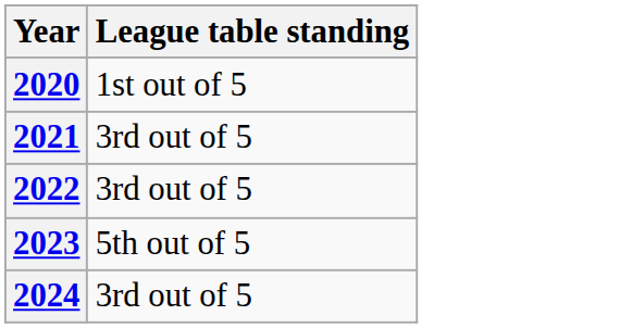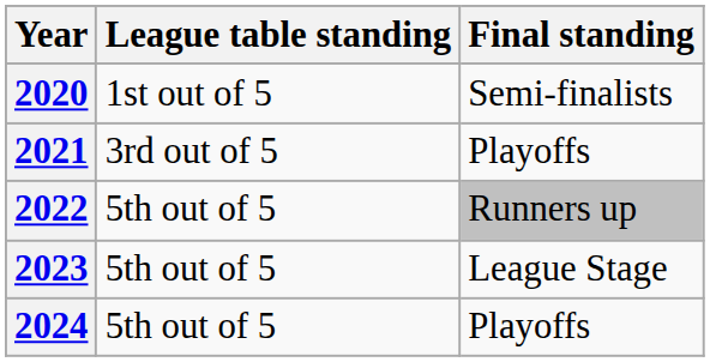+ column: Final standing | Semi-finalists | Playoffs | Runners up | League Stage | Playoffs
2022 | League table standing: 3rd out of 5 -> 5th out of 5
2024 | League table standing: 3rd out of 5 -> 5th out of 5
